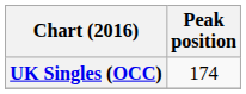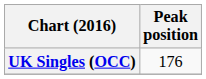UK Singles (OCC) | Peak position: 174 -> 176
